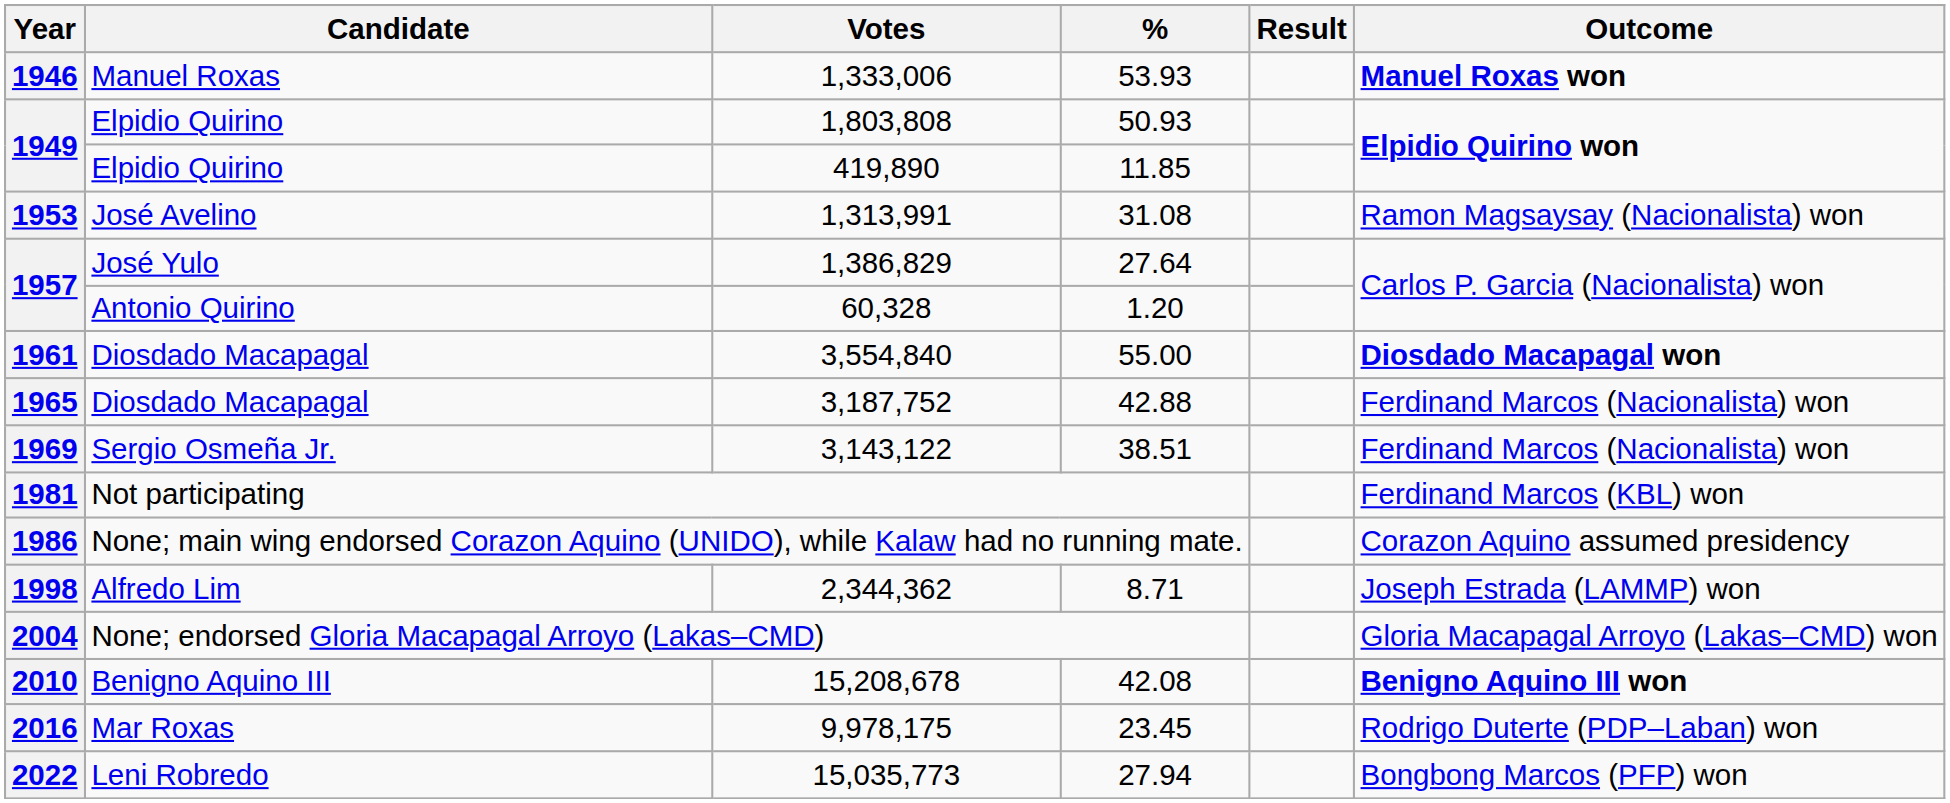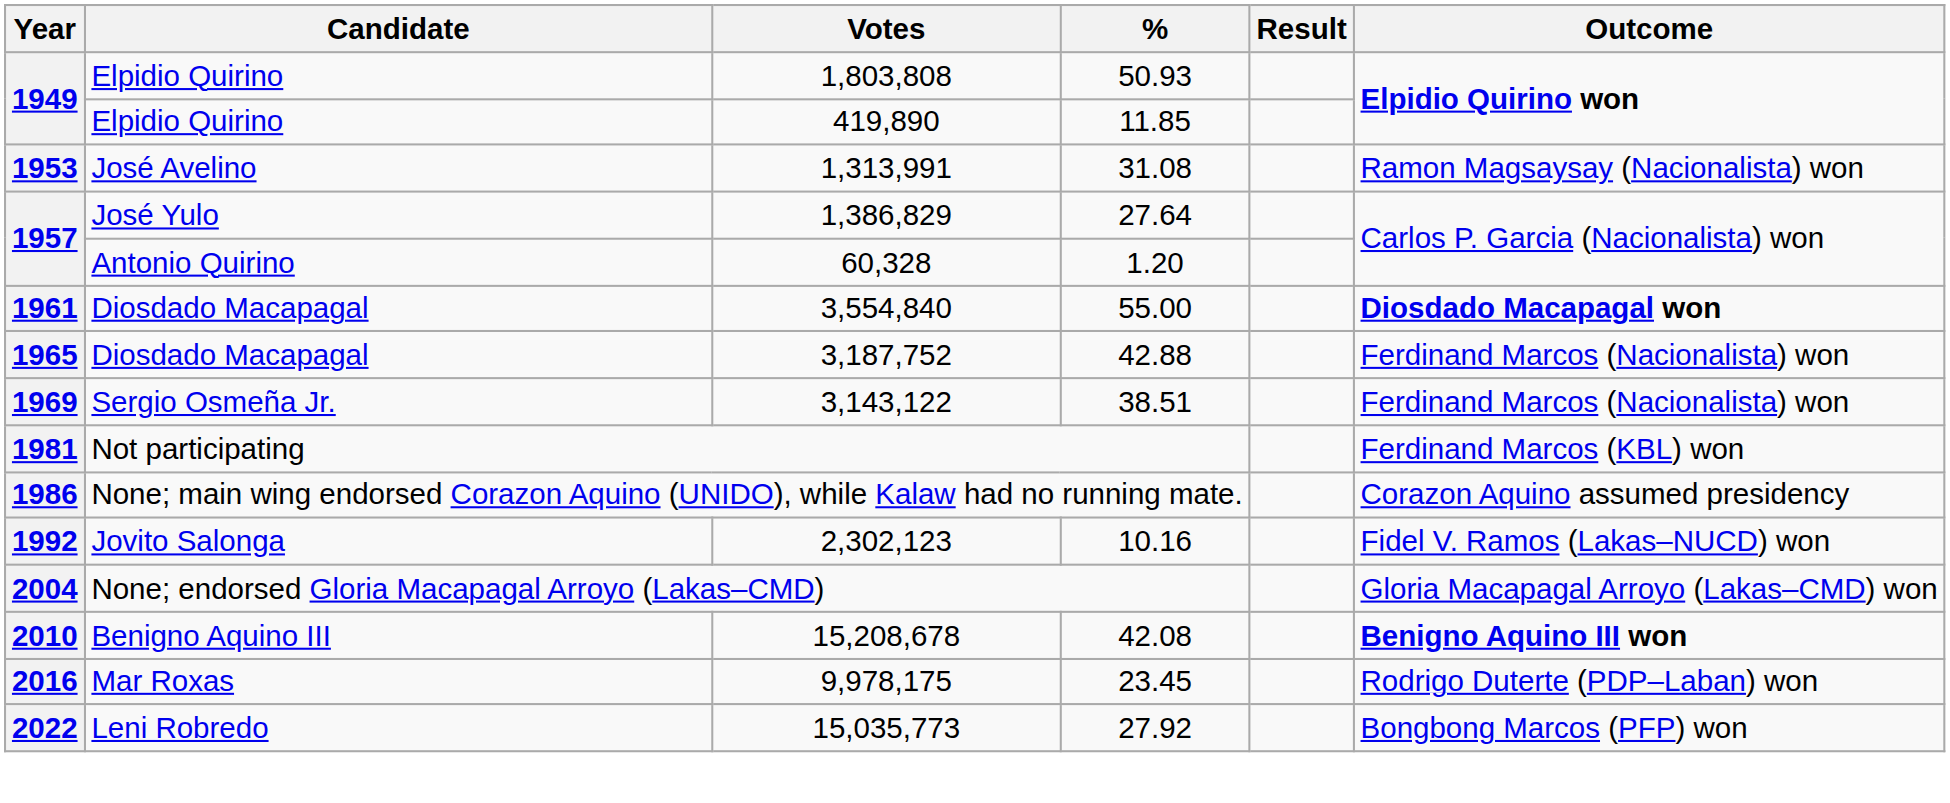- row: 1946 | Manuel Roxas | 1,333,006 | 53.93 | Manuel Roxas won
+ row: 1992 | Jovito Salonga | 2,302,123 | 10.16 | Fidel V. Ramos (Lakas–NUCD) won
- row: 1998 | Alfredo Lim | 2,344,362 | 8.71 | Joseph Estrada (LAMMP) won
15,035,773 | %: 27.94 -> 27.92
